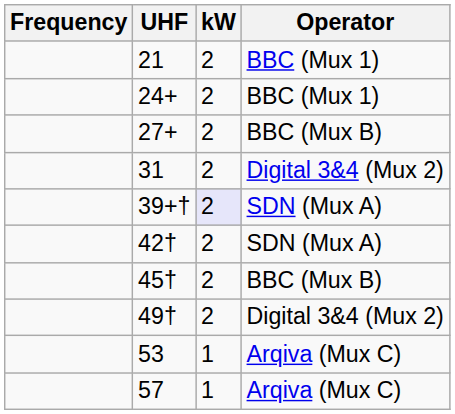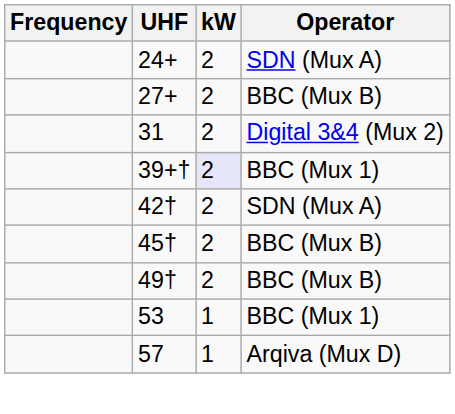- row: 21 | 2 | BBC (Mux 1)
24+ | Operator: BBC (Mux 1) -> SDN (Mux A)
39+† | Operator: SDN (Mux A) -> BBC (Mux 1)
49† | Operator: Digital 3&4 (Mux 2) -> BBC (Mux B)
53 | Operator: Arqiva (Mux C) -> BBC (Mux 1)
57 | Operator: Arqiva (Mux C) -> Arqiva (Mux D)
